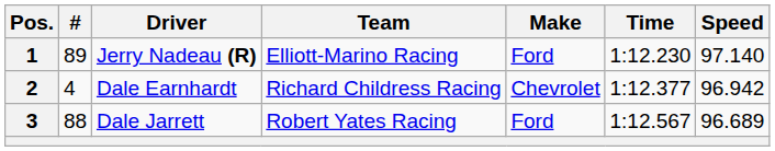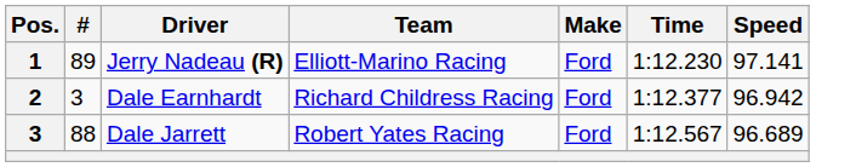Jerry Nadeau (R) | Speed: 97.140 -> 97.141
Dale Earnhardt | #: 4 -> 3
Dale Earnhardt | Make: Chevrolet -> Ford
